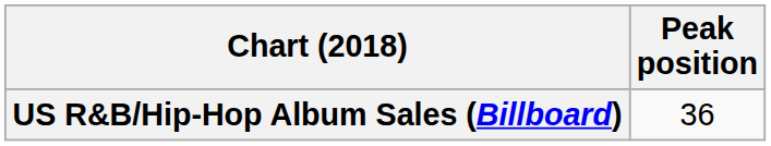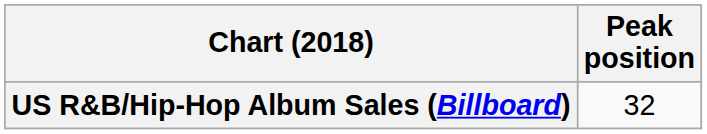US R&B/Hip-Hop Album Sales (Billboard) | Peak position: 36 -> 32
